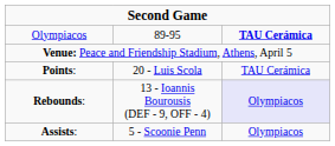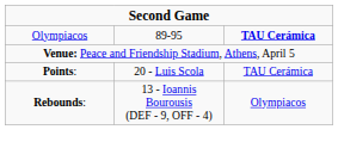Rebounds: | column 3: lavender background -> no background
- row: Assists: | 5 - Scoonie Penn | Olympiacos
